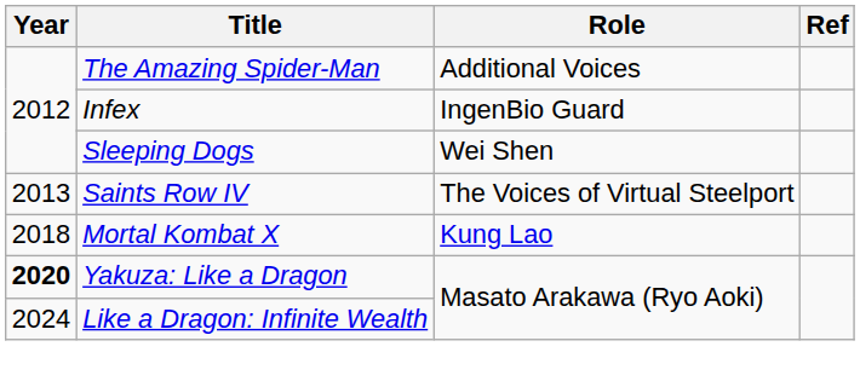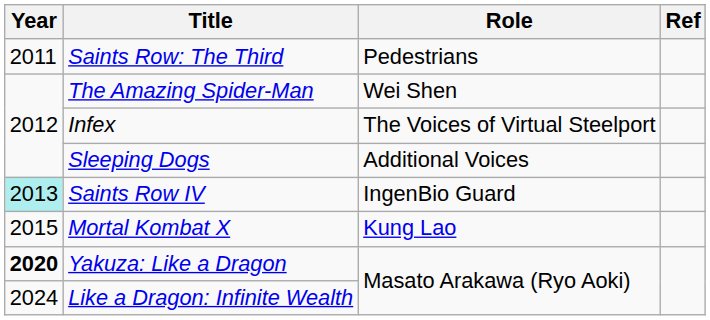+ row: 2011 | Saints Row: The Third | Pedestrians
The Amazing Spider-Man | Role: Additional Voices -> Wei Shen
Infex | Role: IngenBio Guard -> The Voices of Virtual Steelport
Sleeping Dogs | Role: Wei Shen -> Additional Voices
Saints Row IV | Year: no background -> paleturquoise background
Saints Row IV | Role: The Voices of Virtual Steelport -> IngenBio Guard
Mortal Kombat X | Year: 2018 -> 2015
